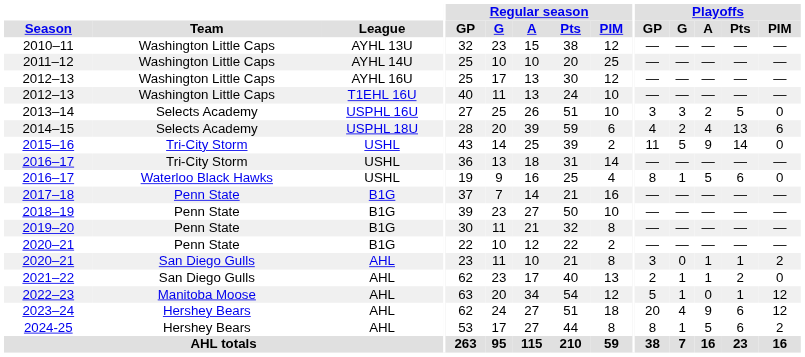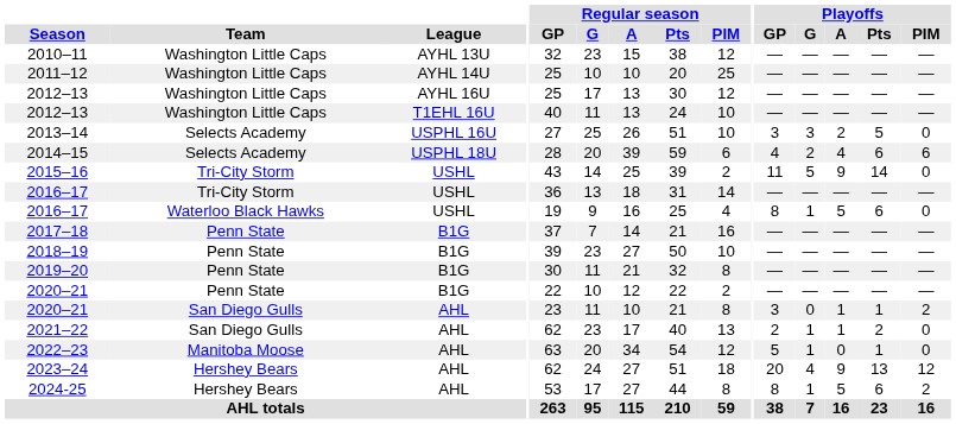2014–15 | Playoffs / Pts: 13 -> 6
2022–23 | Playoffs / PIM: 12 -> 0
2023–24 | Playoffs / Pts: 6 -> 13
